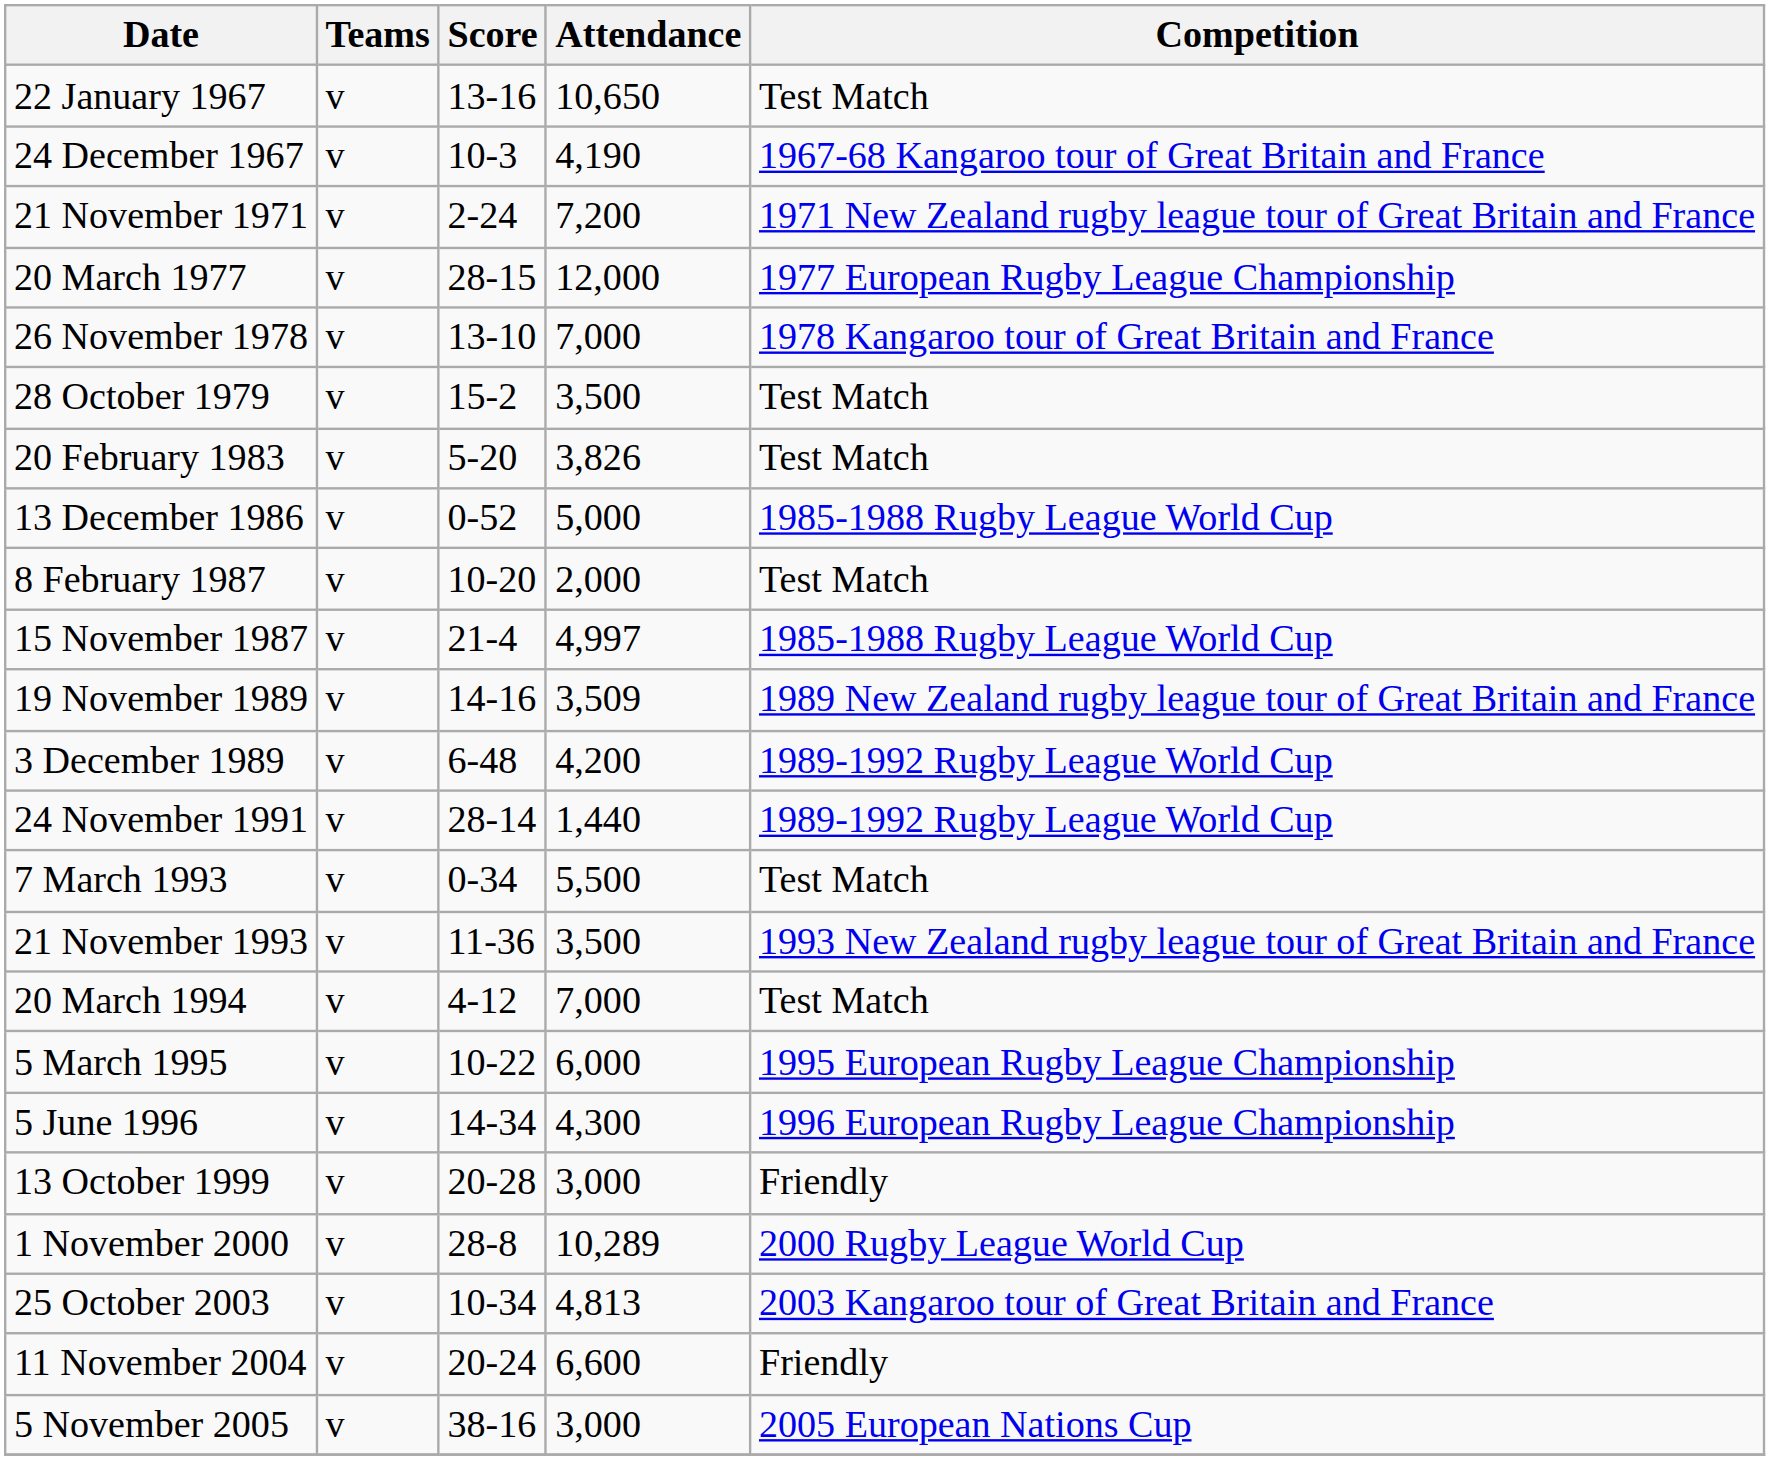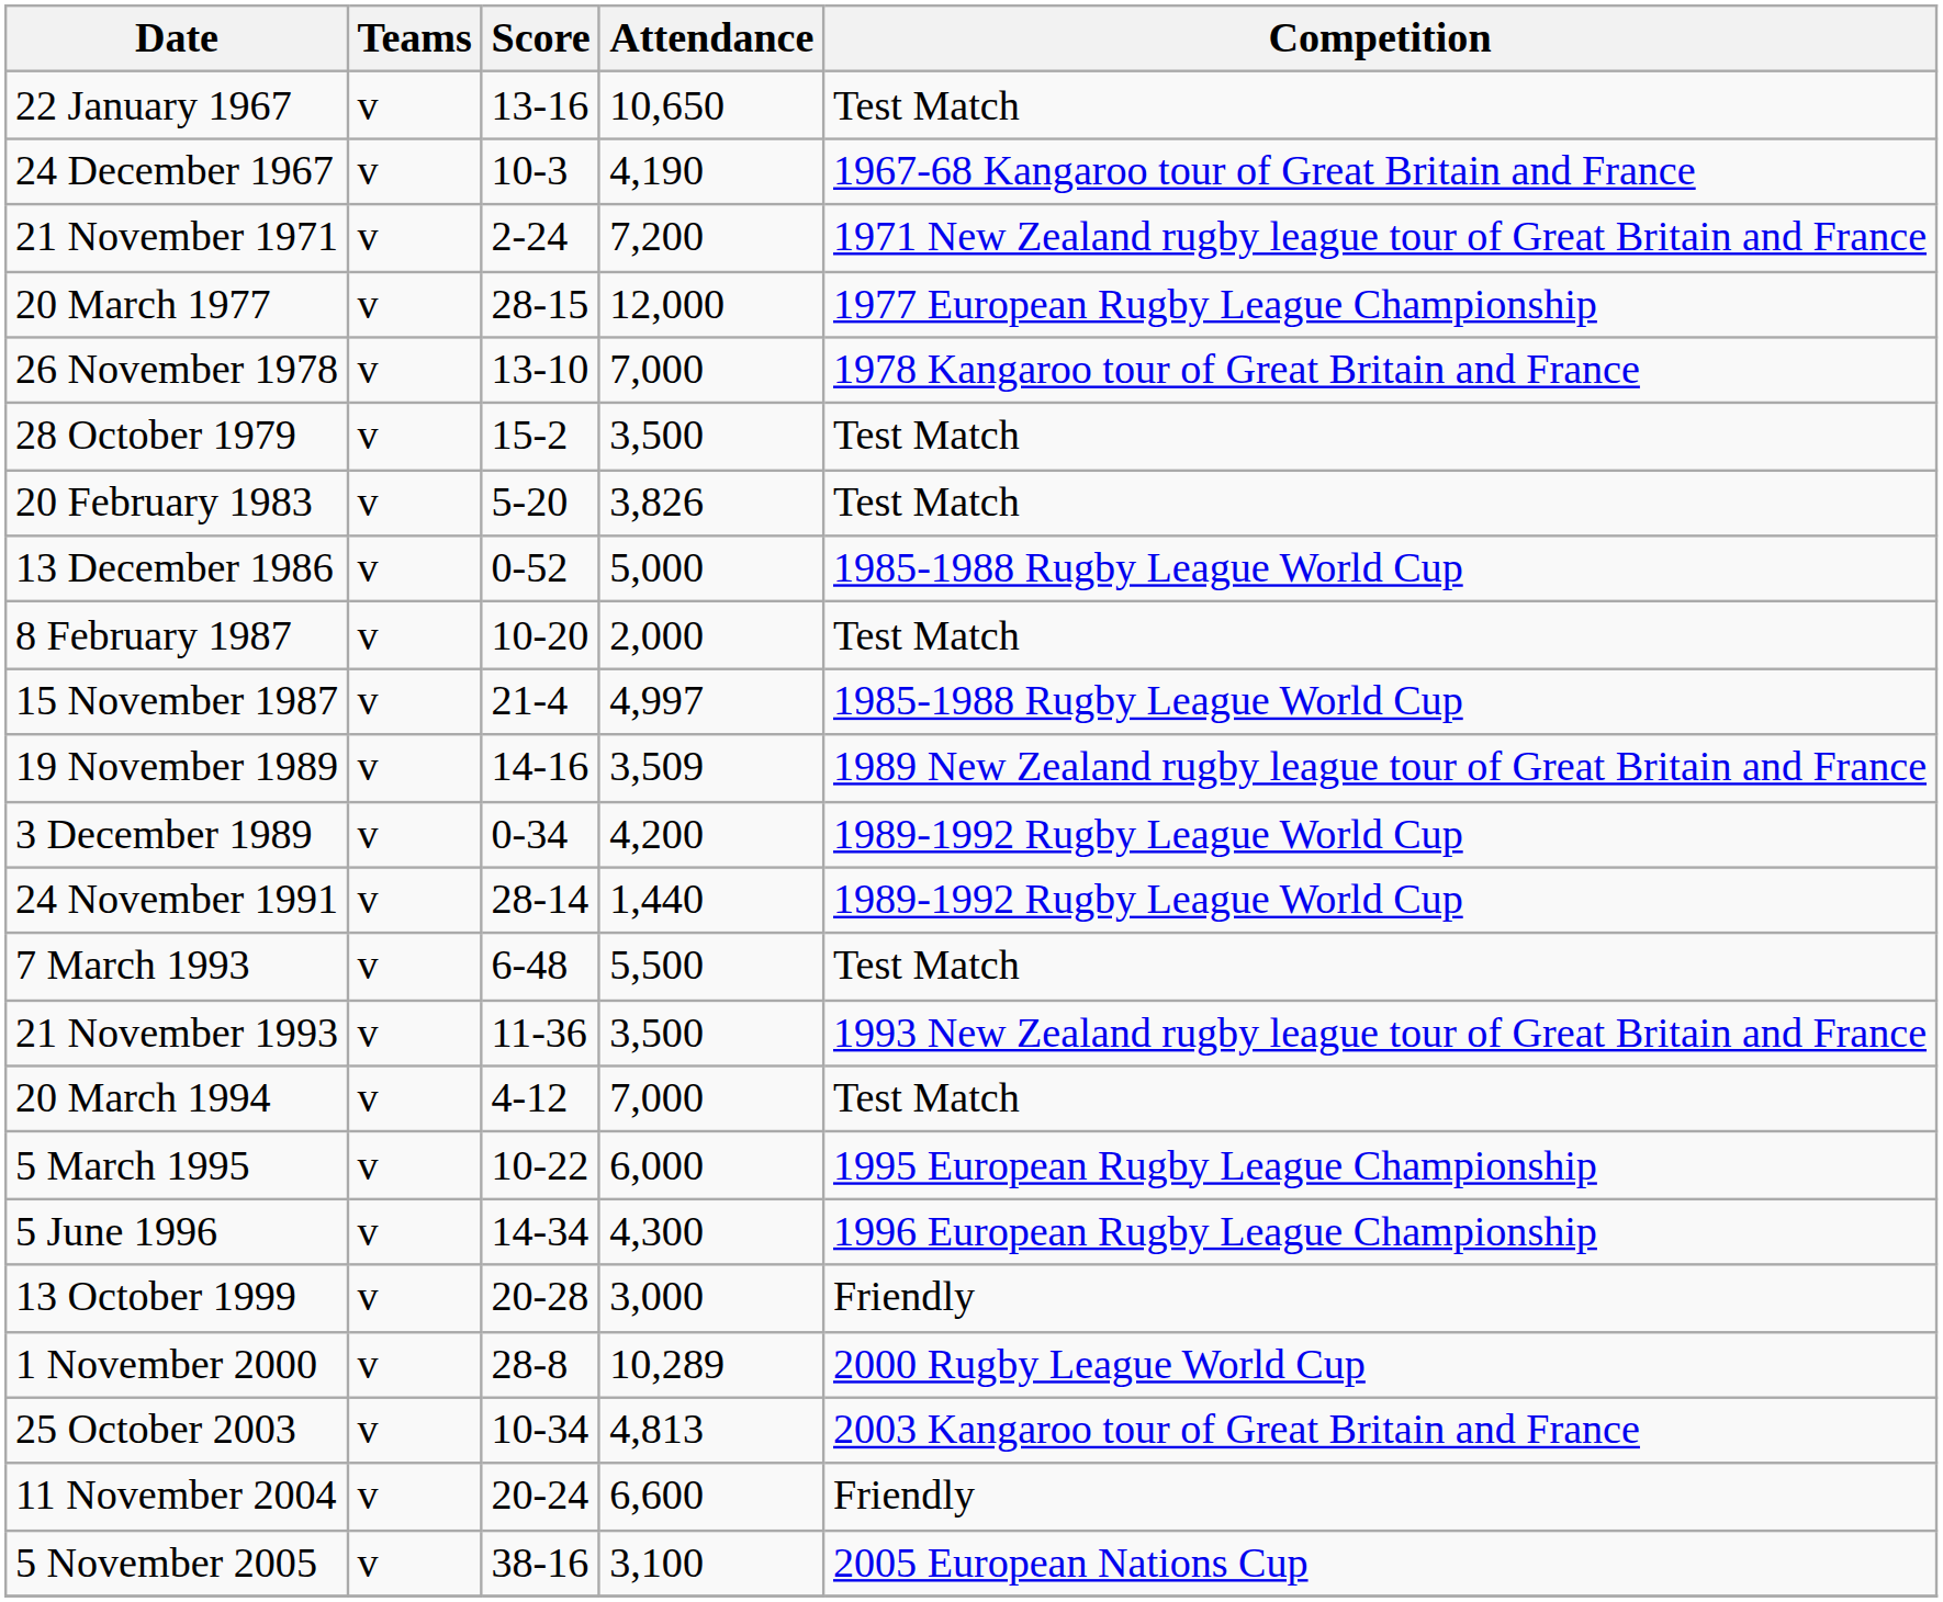3 December 1989 | Score: 6-48 -> 0-34
7 March 1993 | Score: 0-34 -> 6-48
5 November 2005 | Attendance: 3,000 -> 3,100
